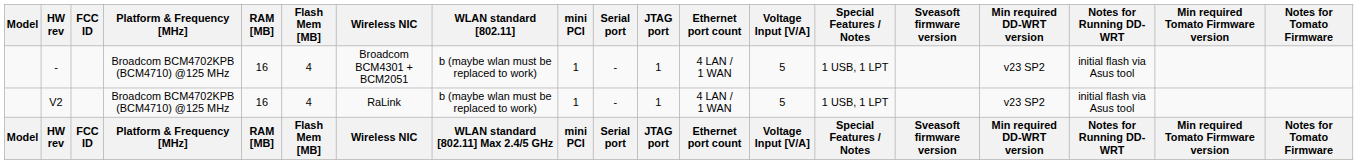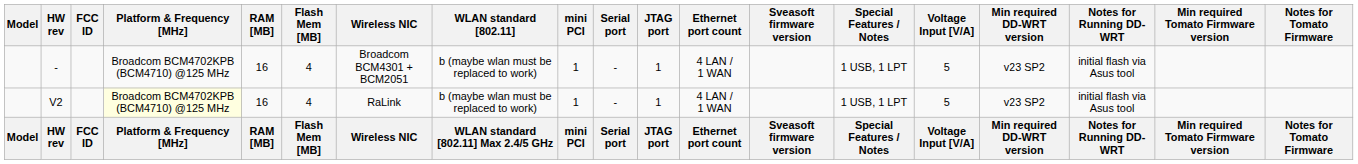columns swapped: Voltage Input [V/A] <-> Sveasoft firmware version
V2 | Platform & Frequency [MHz]: no background -> lightyellow background
